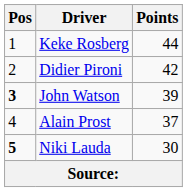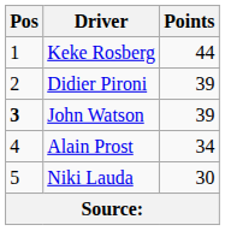Didier Pironi | Points: 42 -> 39
Alain Prost | Points: 37 -> 34
Niki Lauda | Pos: bold -> normal
